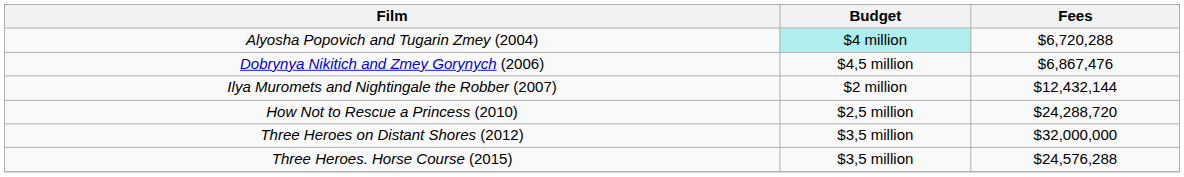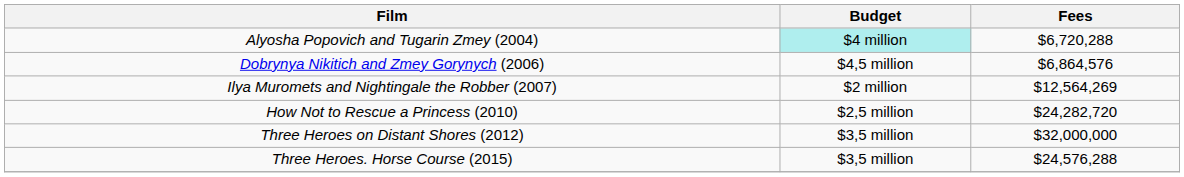Dobrynya Nikitich and Zmey Gorynych (2006) | Fees: $6,867,476 -> $6,864,576
Ilya Muromets and Nightingale the Robber (2007) | Fees: $12,432,144 -> $12,564,269
How Not to Rescue a Princess (2010) | Fees: $24,288,720 -> $24,282,720
